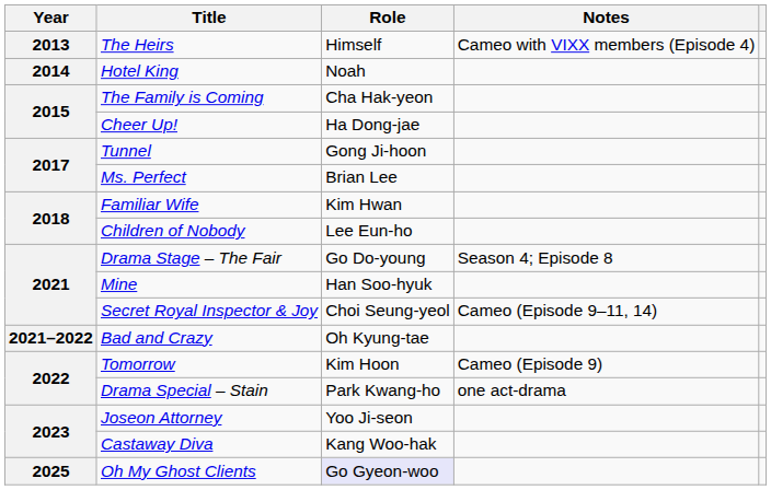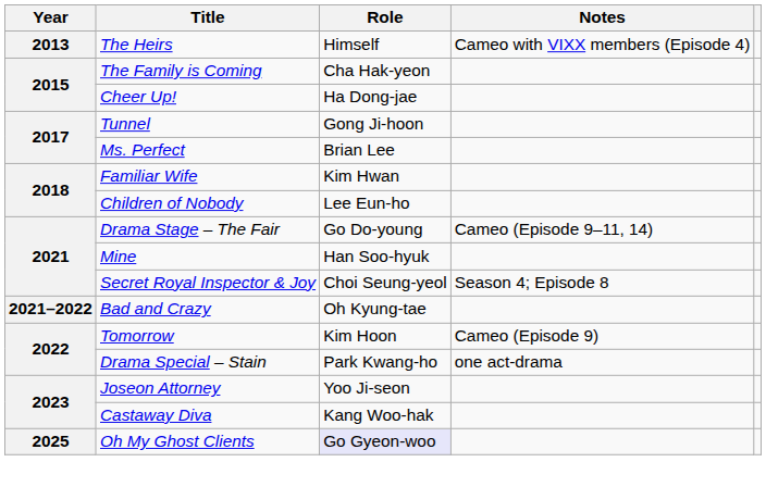- row: 2014 | Hotel King | Noah
Drama Stage – The Fair | Notes: Season 4; Episode 8 -> Cameo (Episode 9–11, 14)
Secret Royal Inspector & Joy | Notes: Cameo (Episode 9–11, 14) -> Season 4; Episode 8
